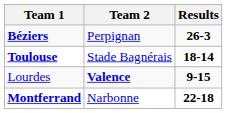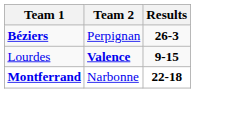- row: Toulouse | Stade Bagnérais | 18-14
